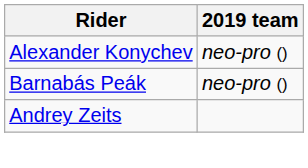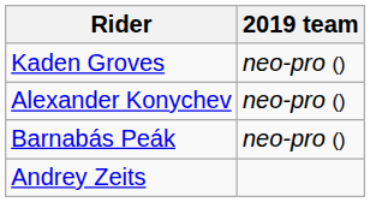+ row: Kaden Groves | neo-pro ()
